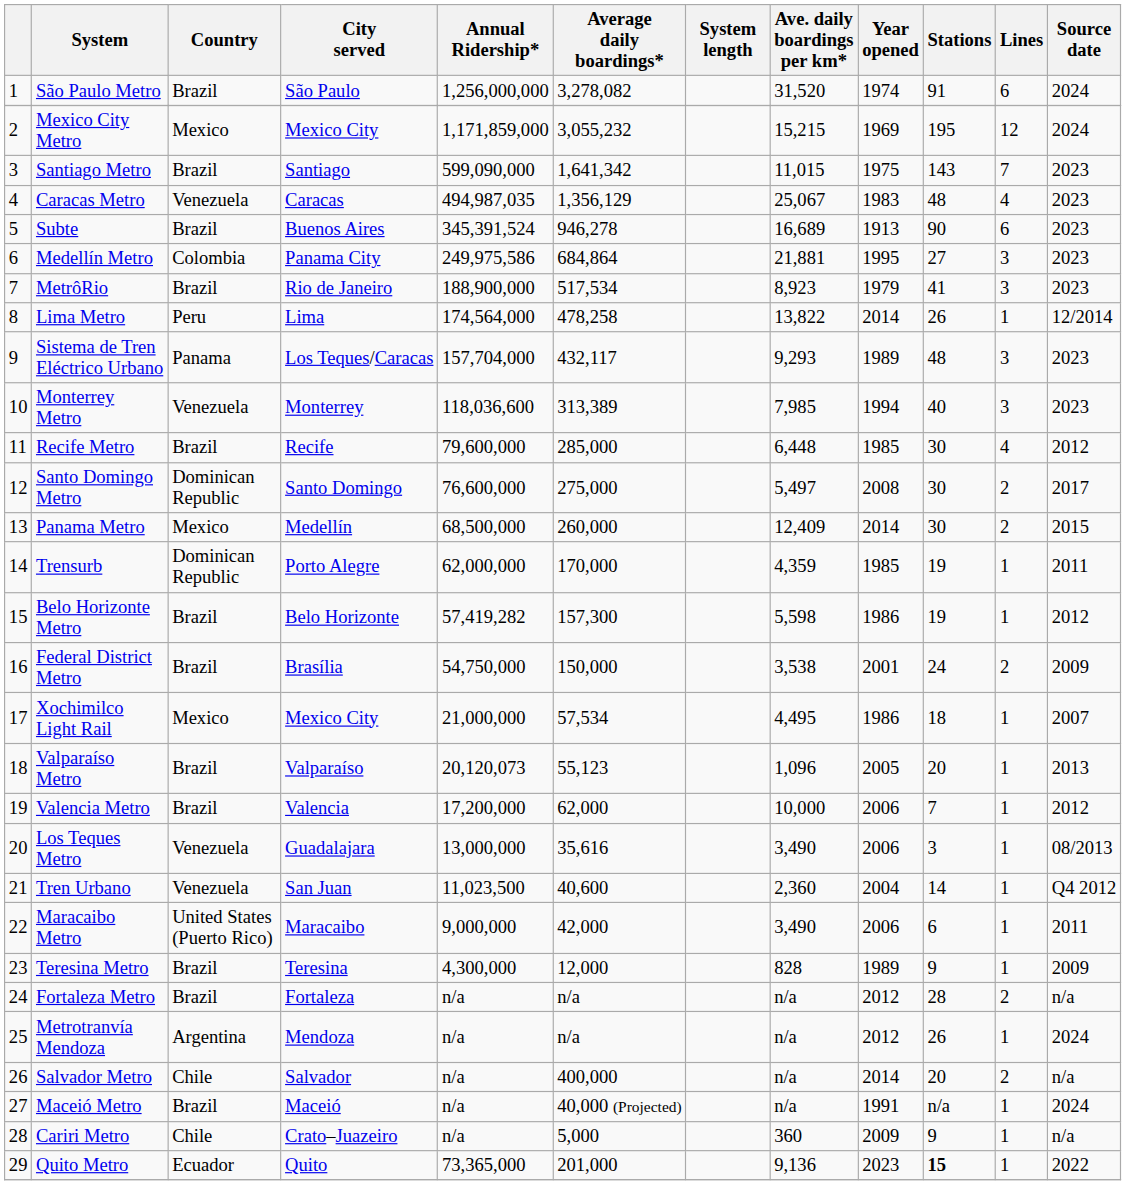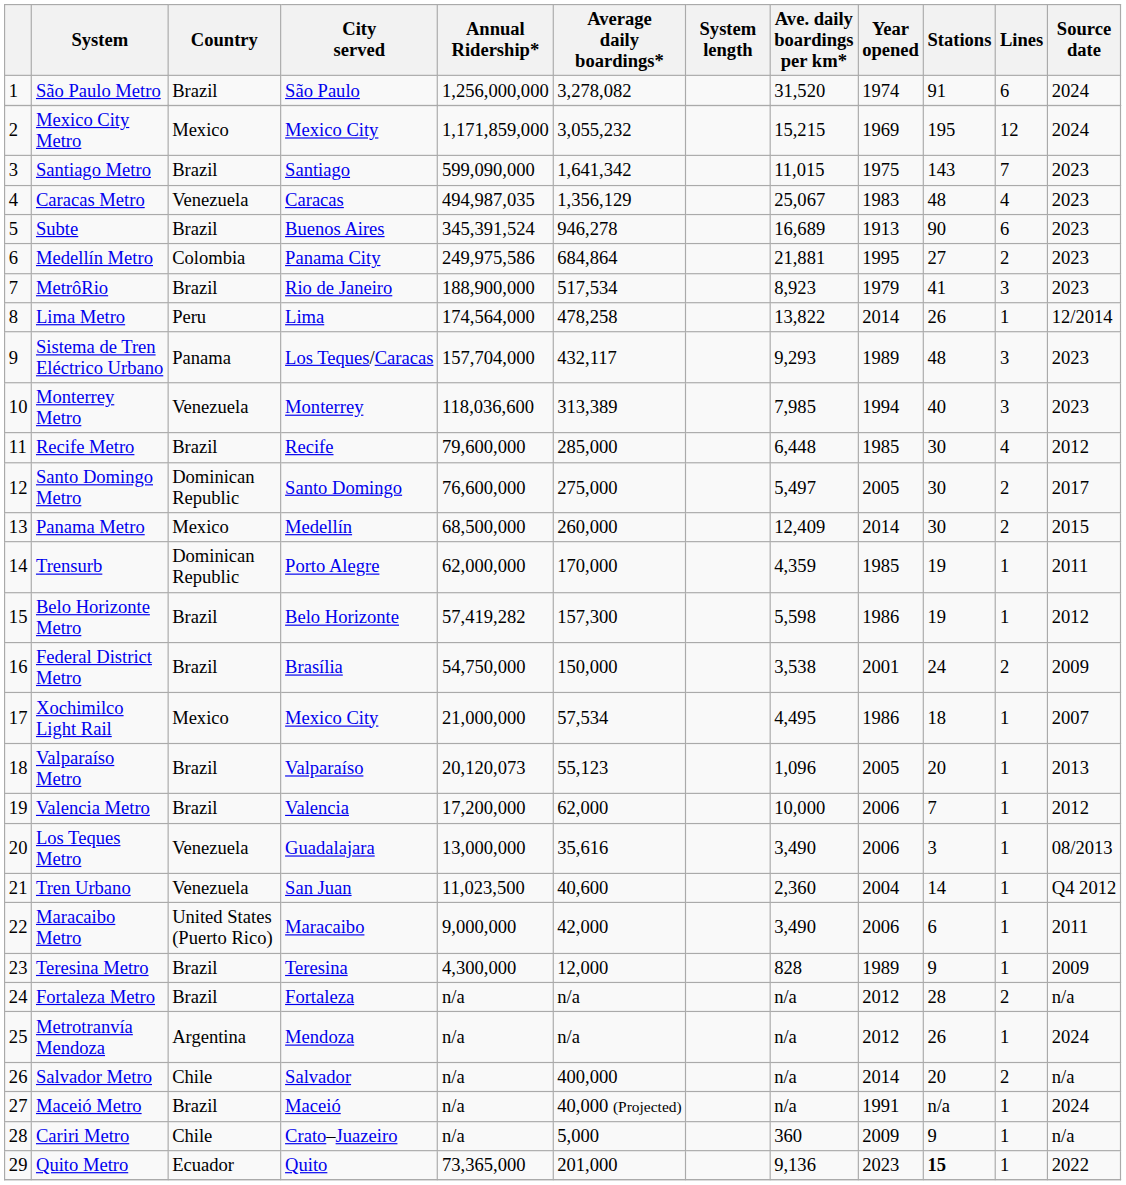Medellín Metro | Lines: 3 -> 2
Santo Domingo Metro | Year opened: 2008 -> 2005
